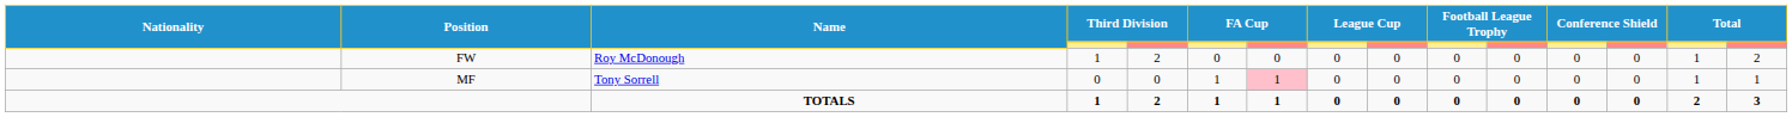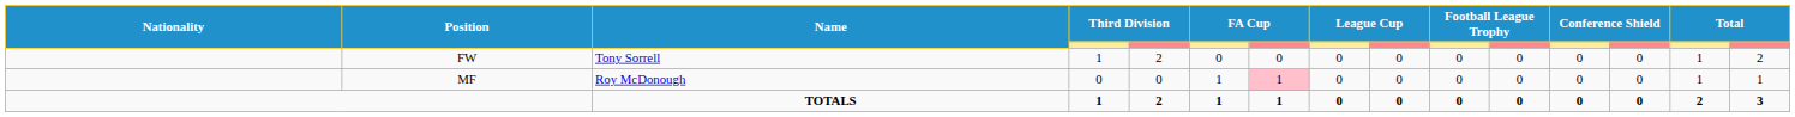FW | Name: Roy McDonough -> Tony Sorrell
MF | Name: Tony Sorrell -> Roy McDonough
